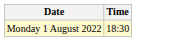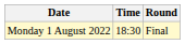+ column: Round | Final
